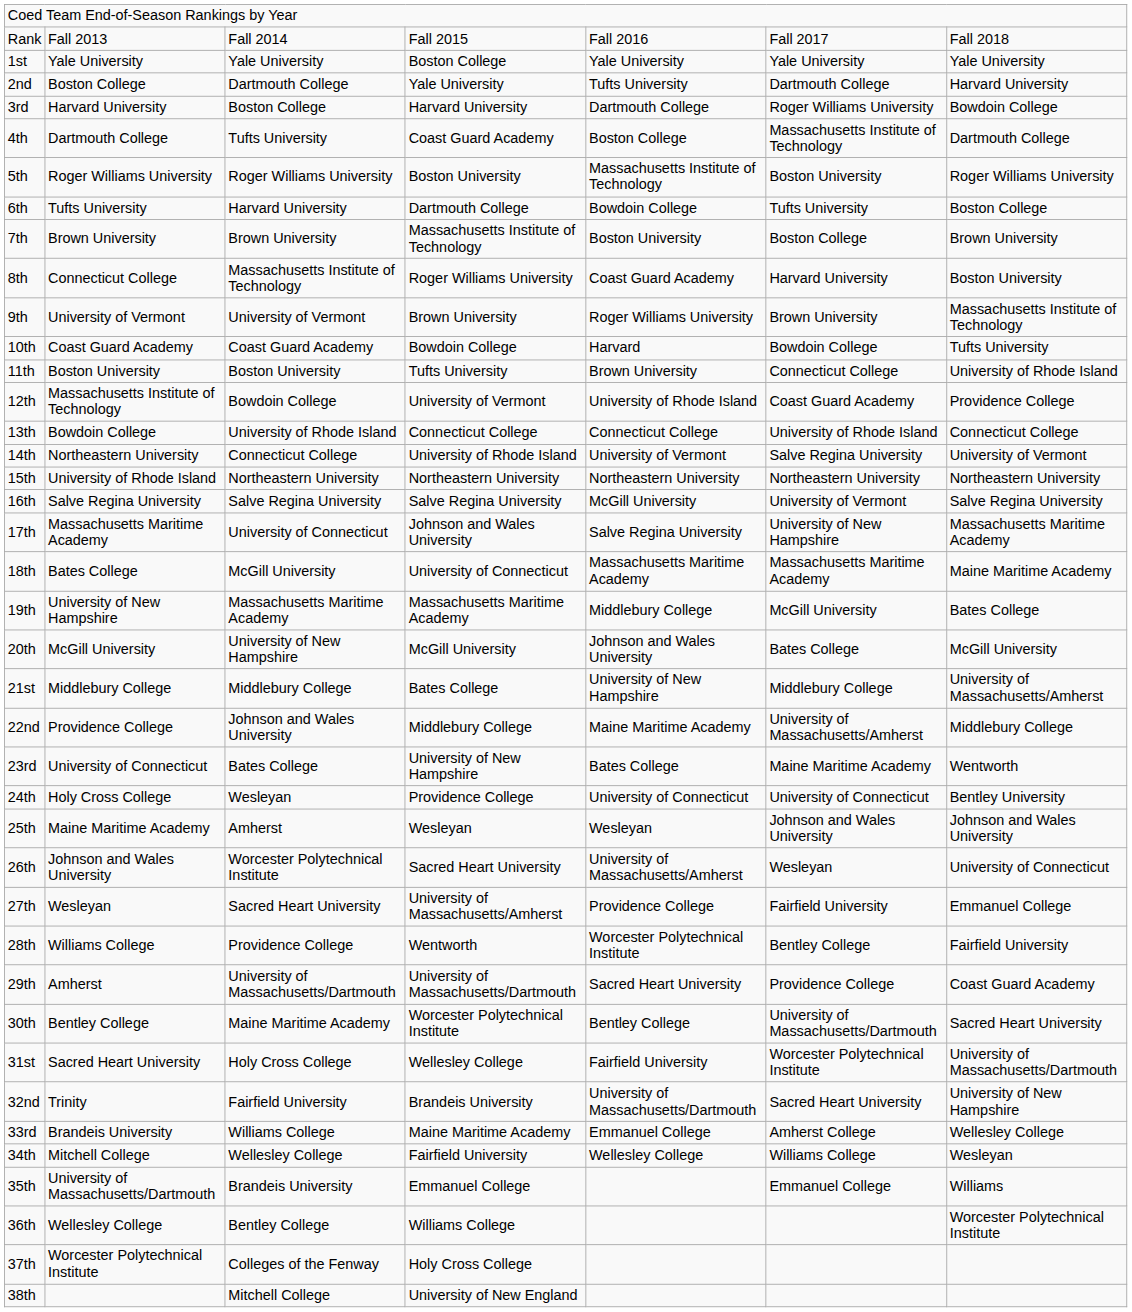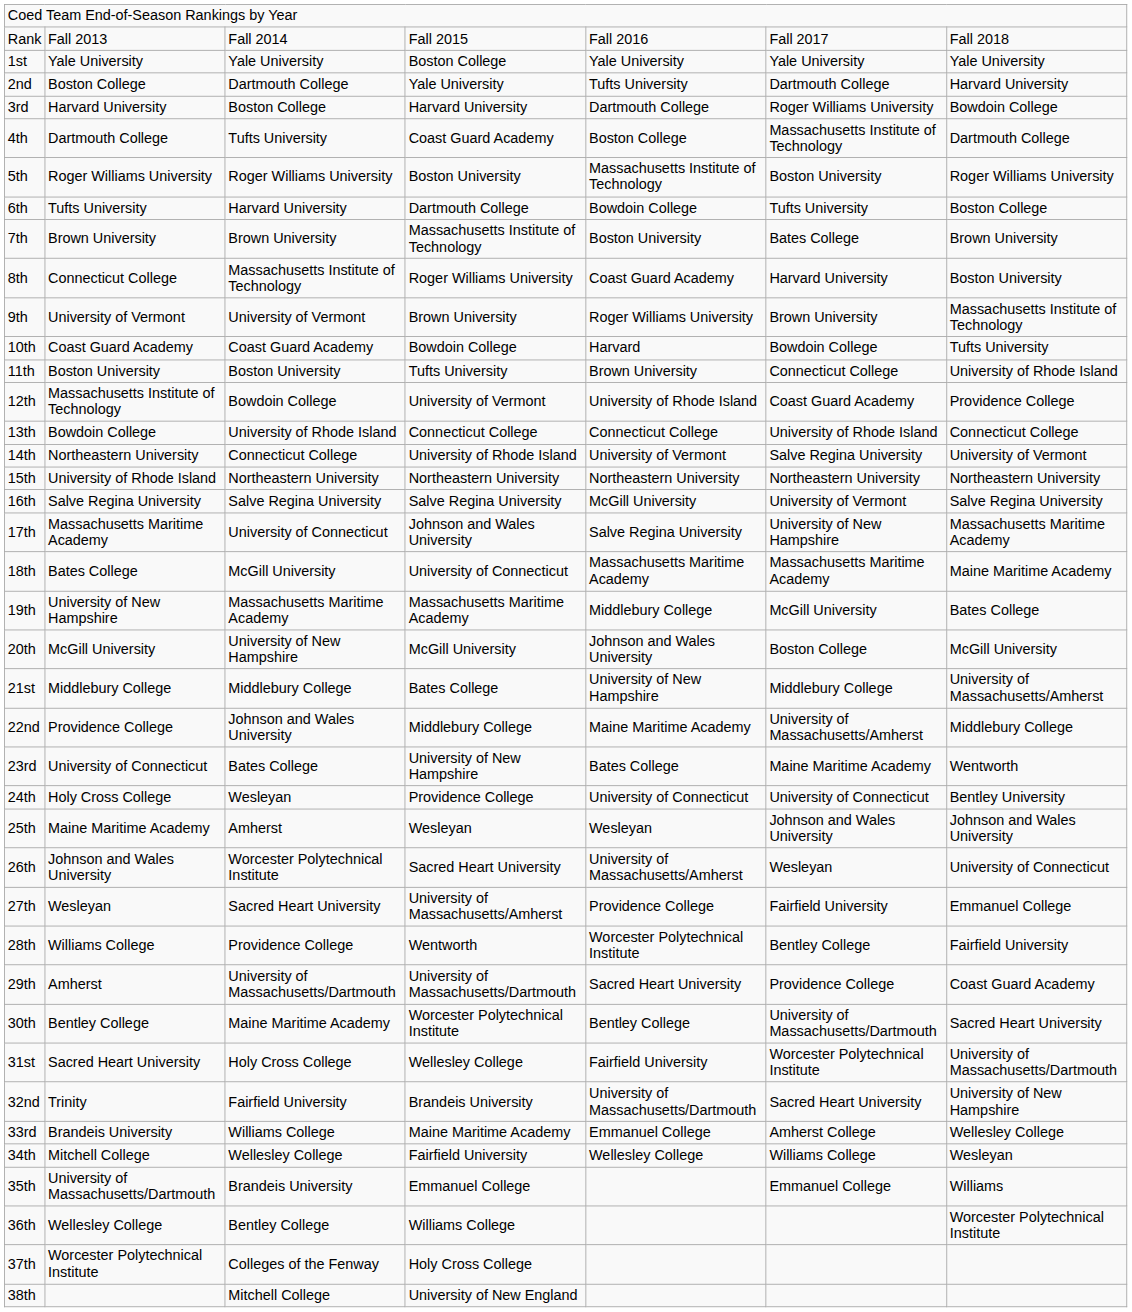7th | column 6: Boston College -> Bates College
20th | column 6: Bates College -> Boston College
